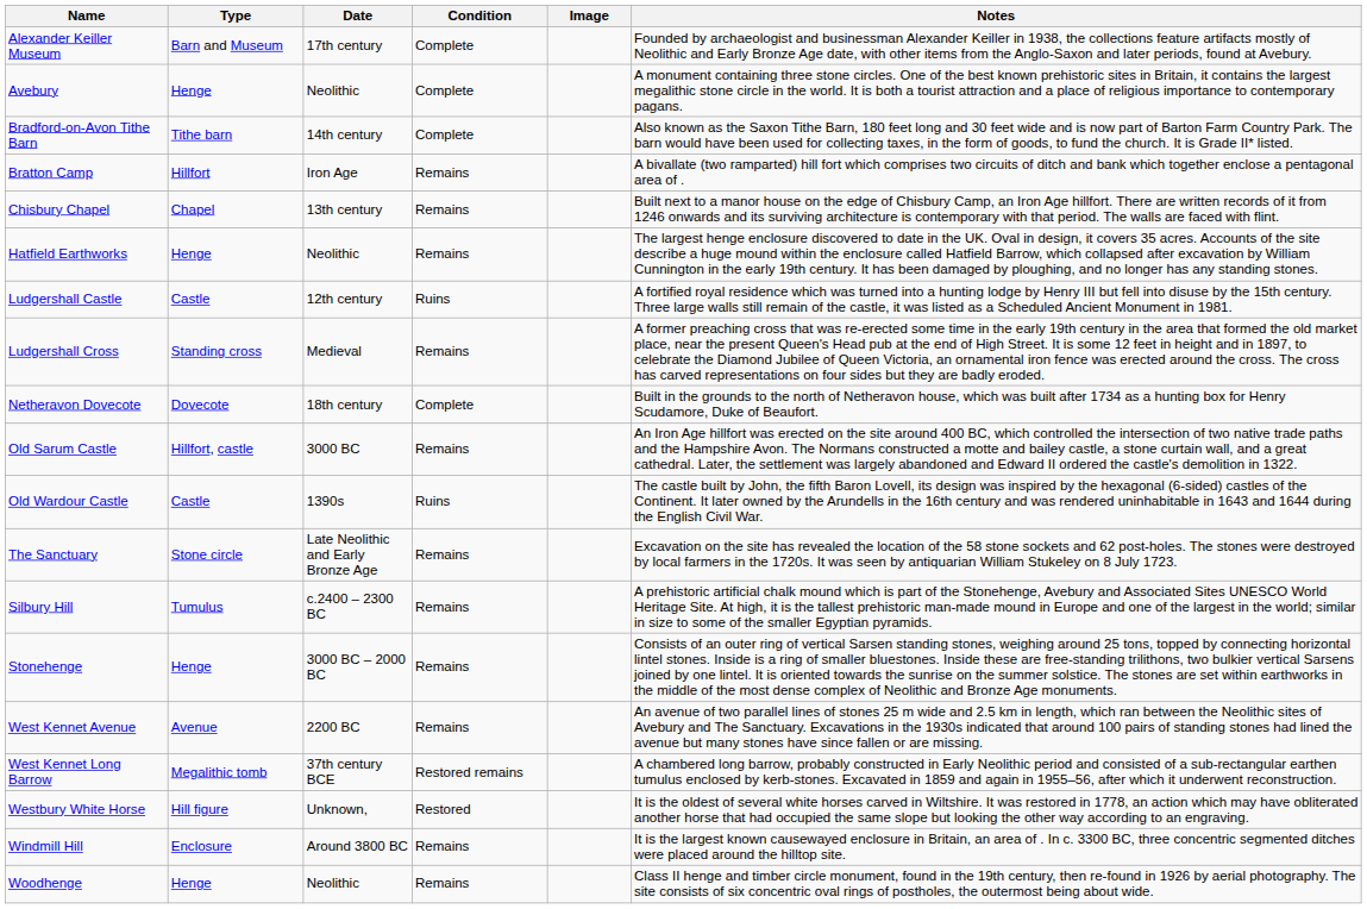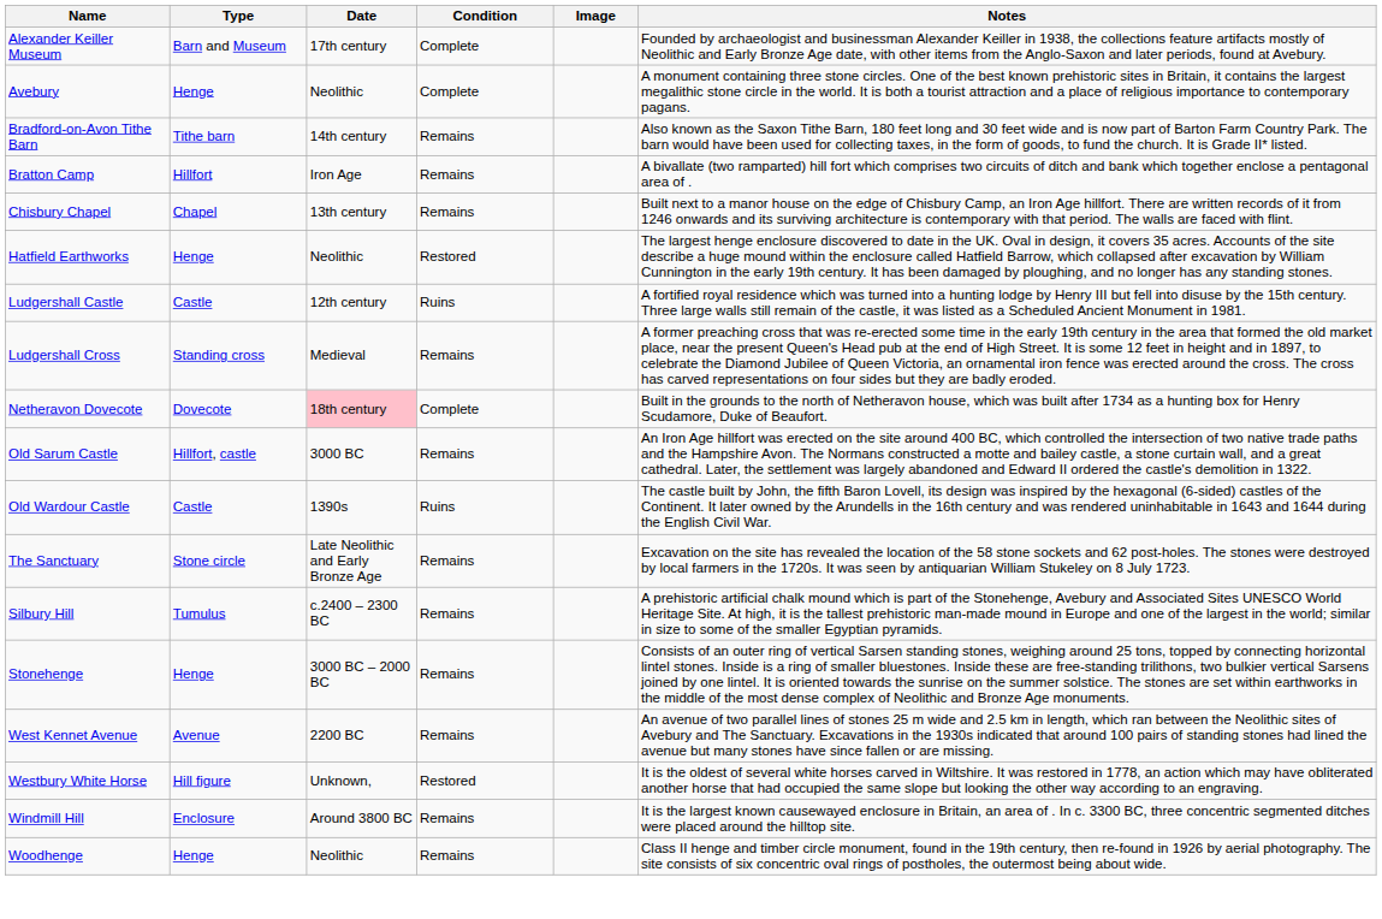Bradford-on-Avon Tithe Barn | Condition: Complete -> Remains
Hatfield Earthworks | Condition: Remains -> Restored
Netheravon Dovecote | Date: no background -> pink background
- row: West Kennet Long Barrow | Megalithic tomb | 37th century BCE | Restored remains | A chambered long barrow, probably constructed in Early Neolithic period and consisted of a sub-rectangular earthen tumulus enclosed by kerb-stones. Excavated in 1859 and again in 1955–56, after which it underwent reconstruction.
